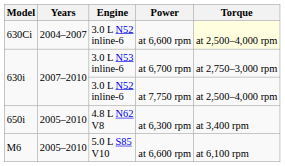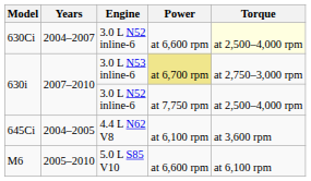630i / 3.0 L N53 inline-6 | Power: no background -> khaki background
+ row: 645Ci | 2004–2005 | 4.4 L N62 V8 | at 6,100 rpm | at 3,600 rpm
- row: 650i | 2005–2010 | 4.8 L N62 V8 | at 6,300 rpm | at 3,400 rpm
